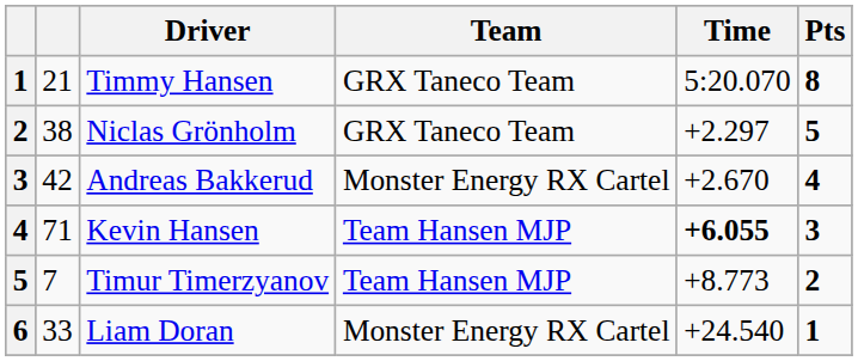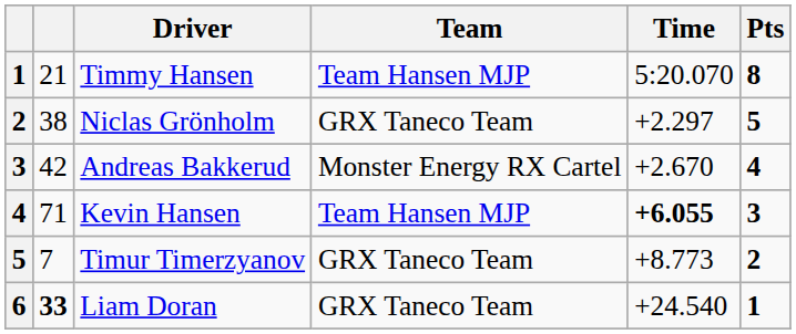Timmy Hansen | Team: GRX Taneco Team -> Team Hansen MJP
Timur Timerzyanov | Team: Team Hansen MJP -> GRX Taneco Team
Liam Doran | column 2: normal -> bold
Liam Doran | Team: Monster Energy RX Cartel -> GRX Taneco Team
